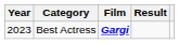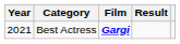Best Actress | Year: 2023 -> 2021
